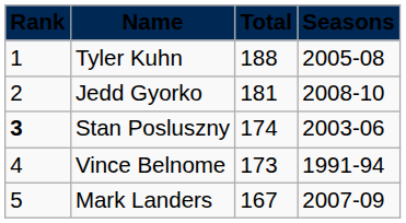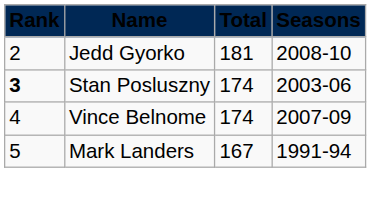- row: 1 | Tyler Kuhn | 188 | 2005-08
Vince Belnome | Total: 173 -> 174
Vince Belnome | Seasons: 1991-94 -> 2007-09
Mark Landers | Seasons: 2007-09 -> 1991-94
